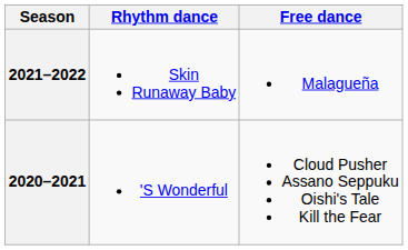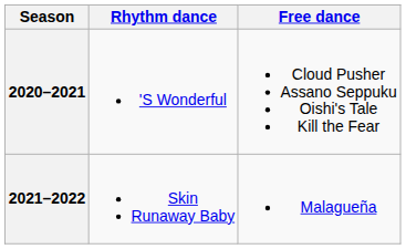rows swapped: 2021–2022 <-> 2020–2021
